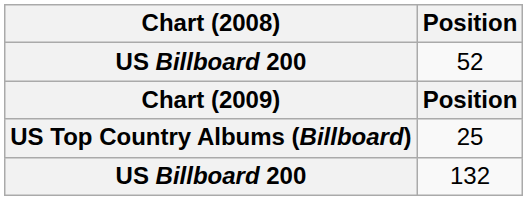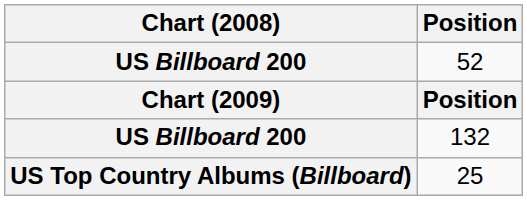rows swapped: 132 <-> 25
